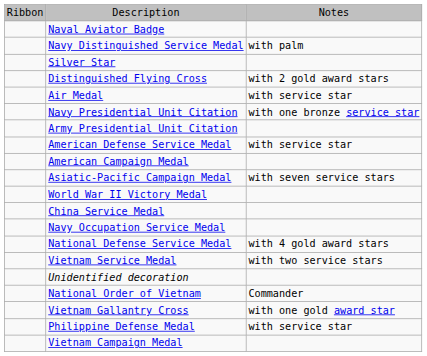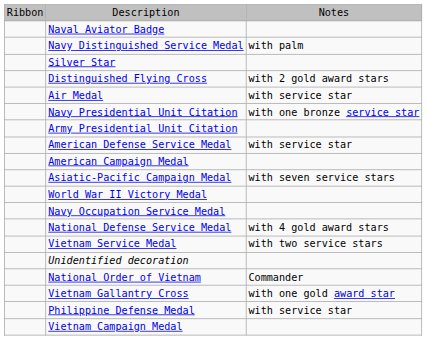- row: China Service Medal
